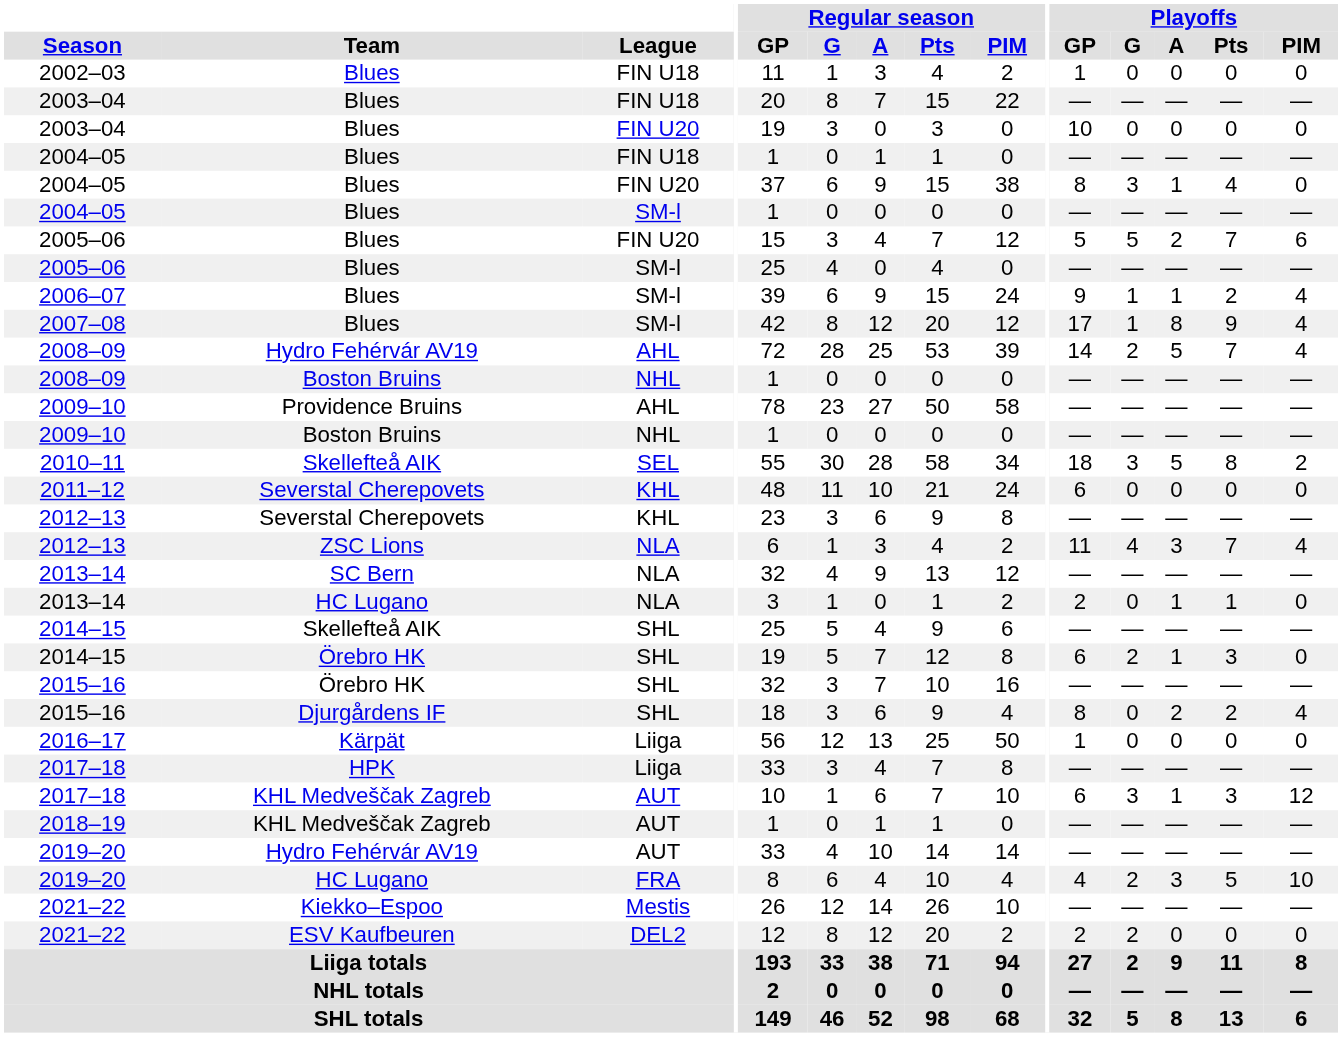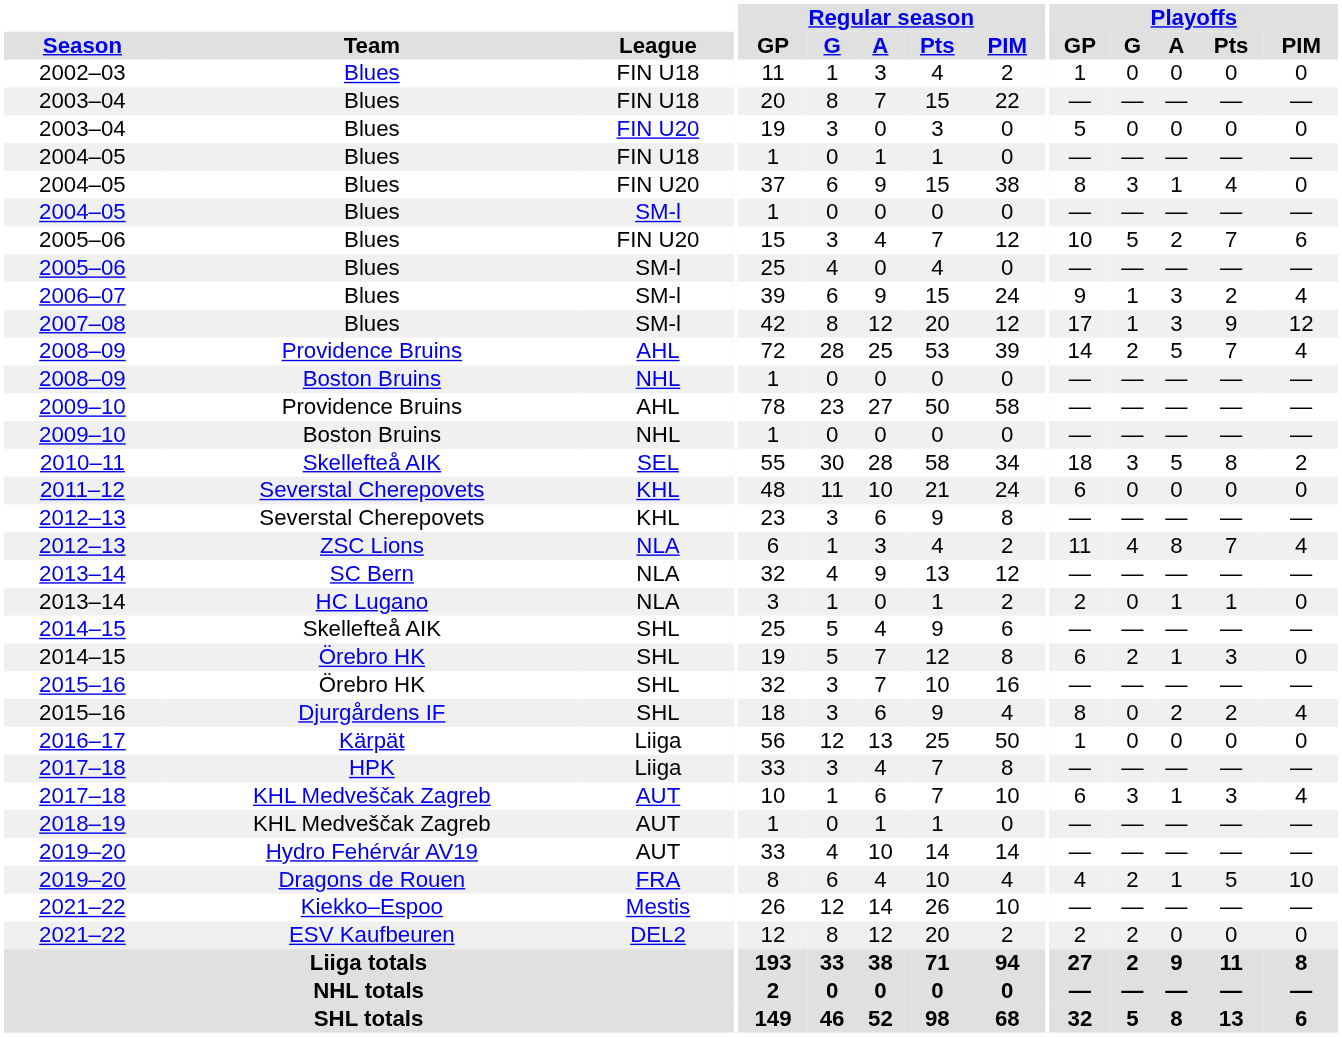2003–04 / FIN U20 | Playoffs / GP: 10 -> 5
2005–06 / FIN U20 | Playoffs / GP: 5 -> 10
2006–07 | Playoffs / A: 1 -> 3
2007–08 | Playoffs / A: 8 -> 3
2007–08 | Playoffs / PIM: 4 -> 12
2008–09 / AHL | Team: Hydro Fehérvár AV19 -> Providence Bruins
2012–13 / NLA | Playoffs / A: 3 -> 8
2017–18 / AUT | Playoffs / PIM: 12 -> 4
2019–20 / FRA | Team: HC Lugano -> Dragons de Rouen
2019–20 / FRA | Playoffs / A: 3 -> 1
